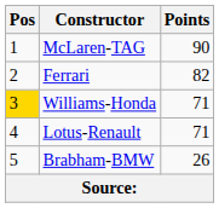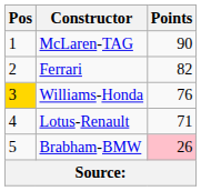Williams-Honda | Points: 71 -> 76
Brabham-BMW | Points: no background -> pink background
